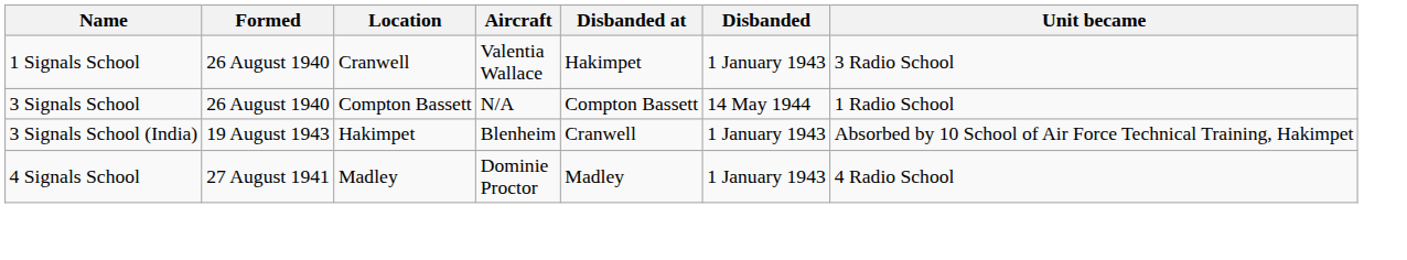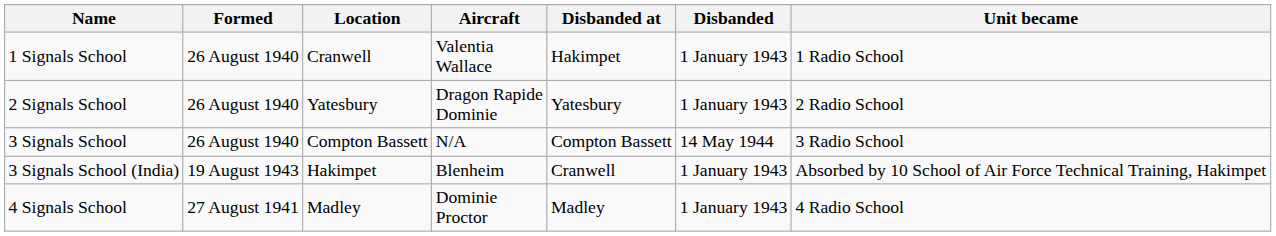1 Signals School | Unit became: 3 Radio School -> 1 Radio School
+ row: 2 Signals School | 26 August 1940 | Yatesbury | Dragon Rapide Dominie | Yatesbury | 1 January 1943 | 2 Radio School
3 Signals School | Unit became: 1 Radio School -> 3 Radio School
